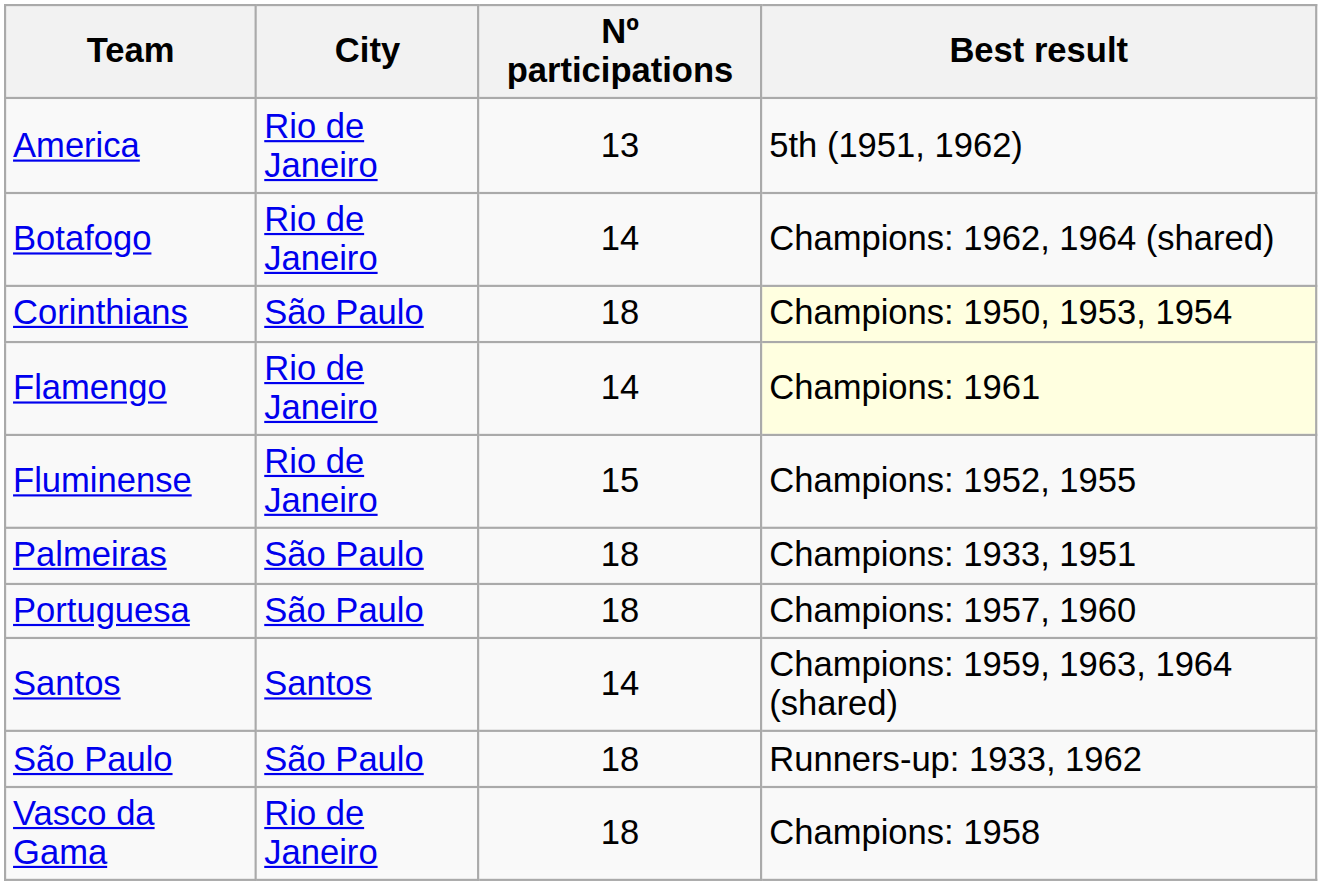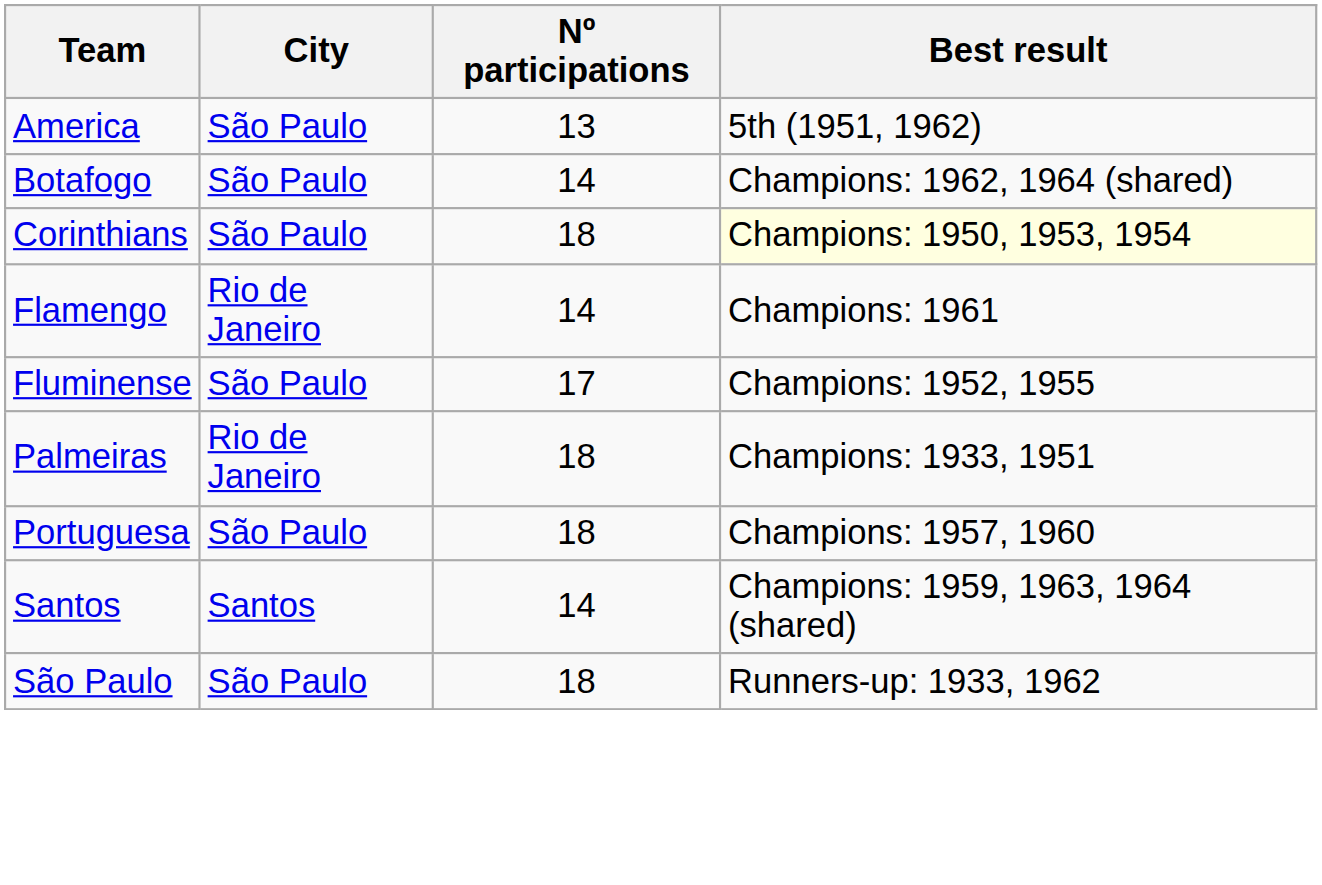America | City: Rio de Janeiro -> São Paulo
Botafogo | City: Rio de Janeiro -> São Paulo
Flamengo | Best result: lightyellow background -> no background
Fluminense | City: Rio de Janeiro -> São Paulo
Fluminense | Nº participations: 15 -> 17
Palmeiras | City: São Paulo -> Rio de Janeiro
- row: Vasco da Gama | Rio de Janeiro | 18 | Champions: 1958
